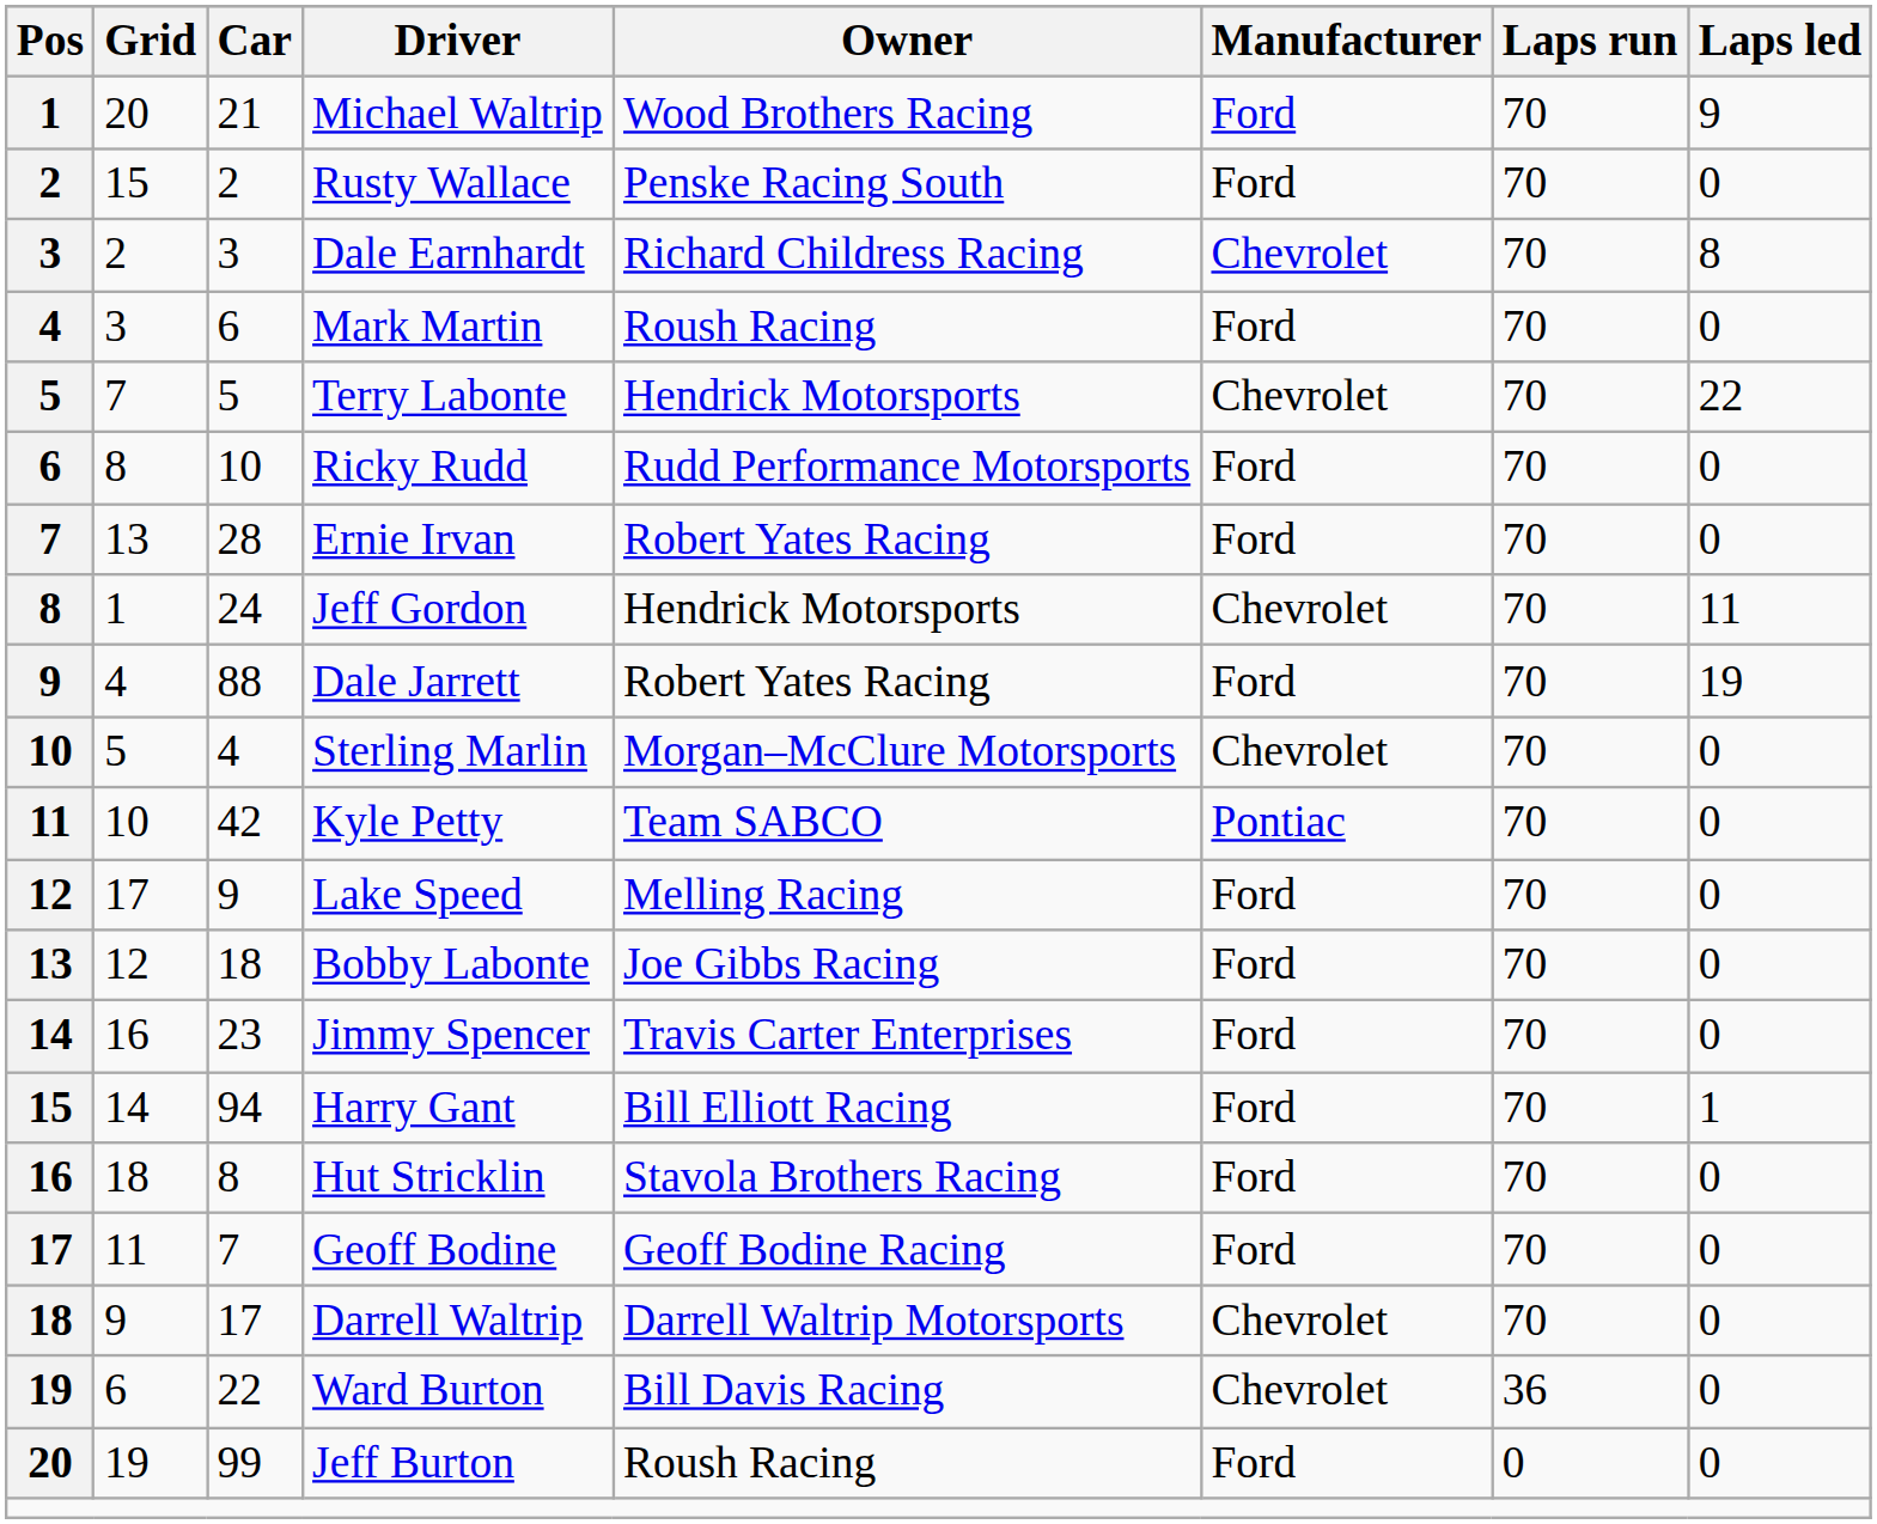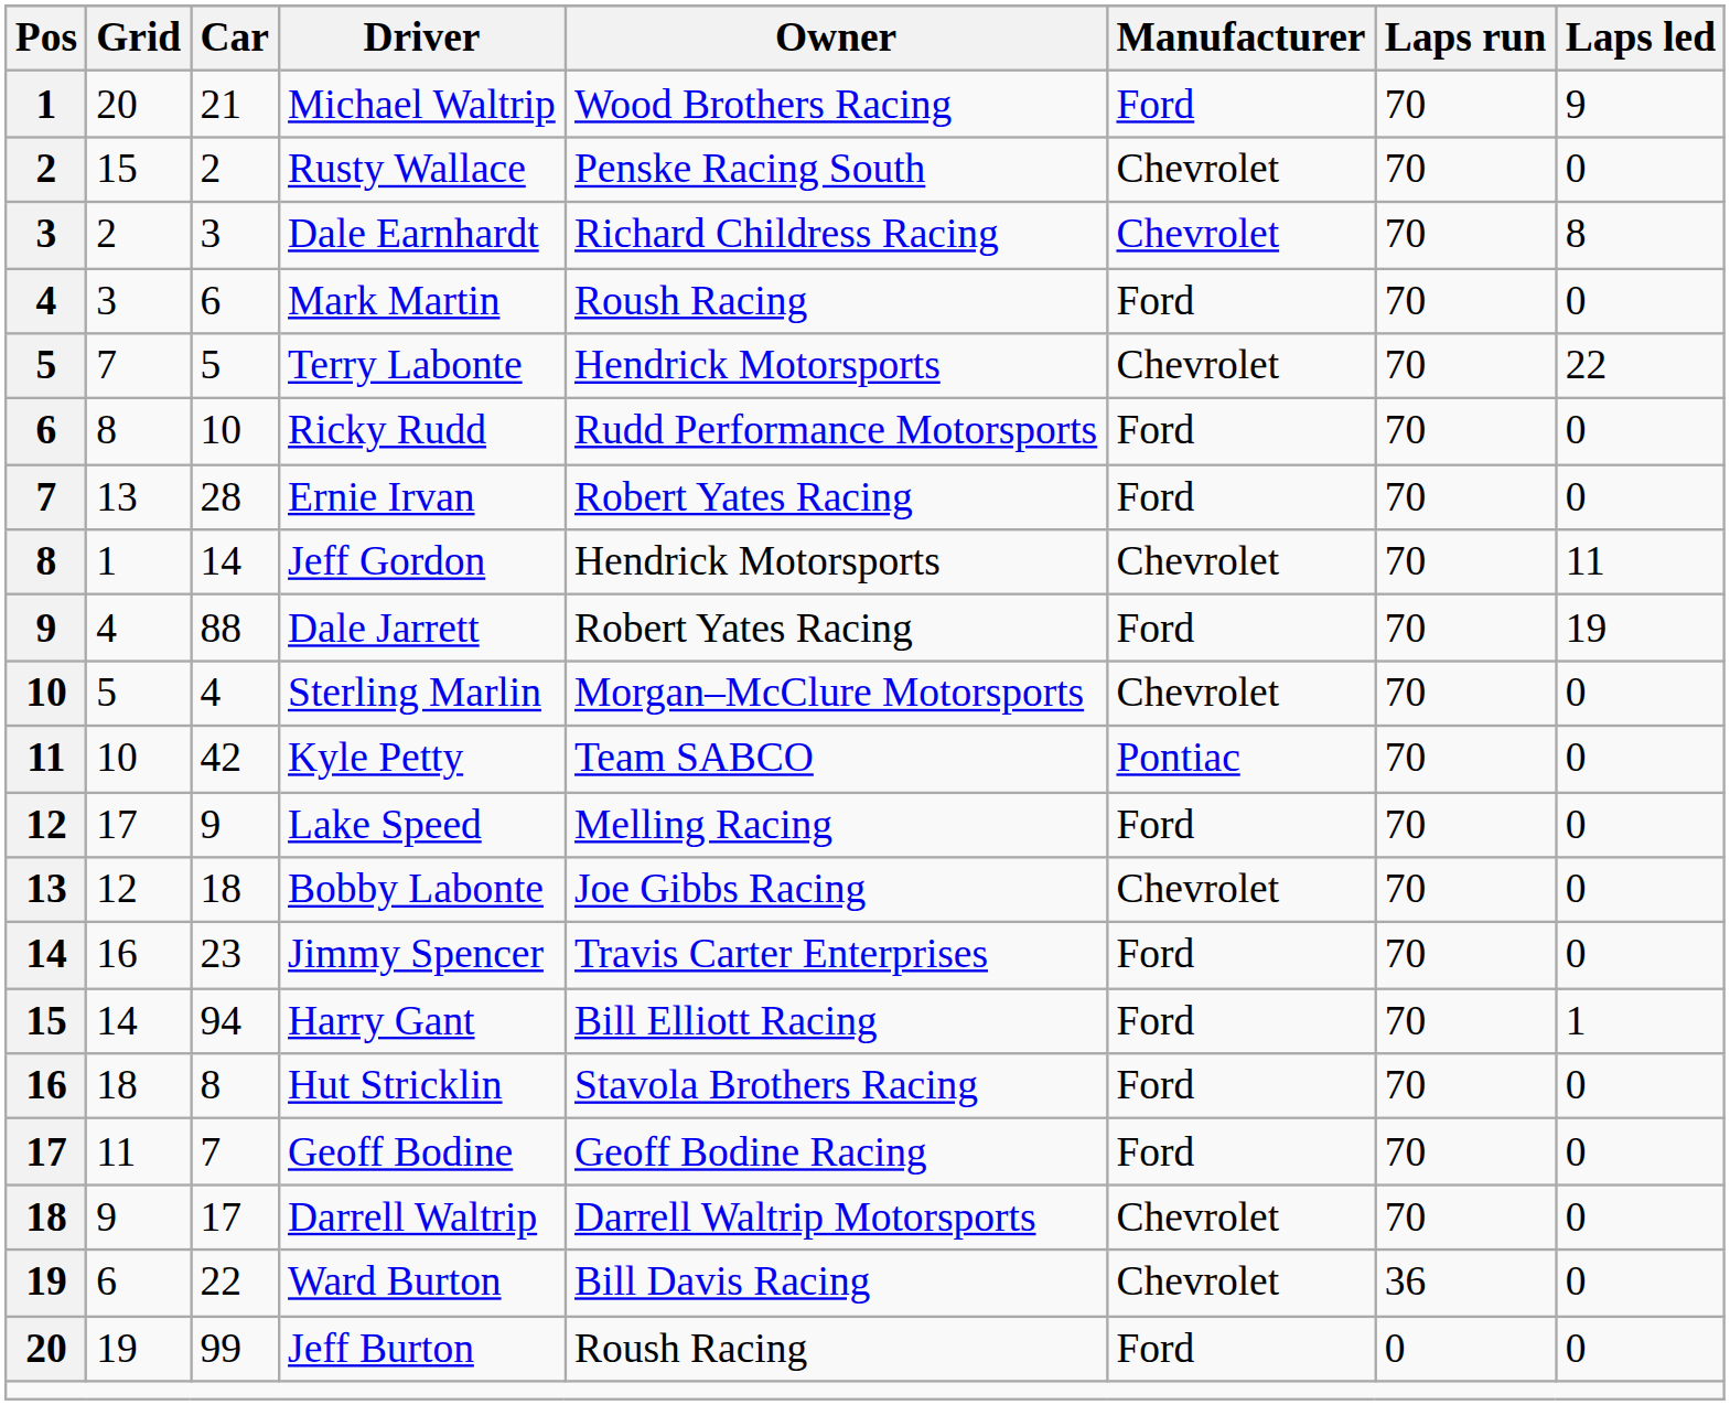Rusty Wallace | Manufacturer: Ford -> Chevrolet
Jeff Gordon | Car: 24 -> 14
Bobby Labonte | Manufacturer: Ford -> Chevrolet
